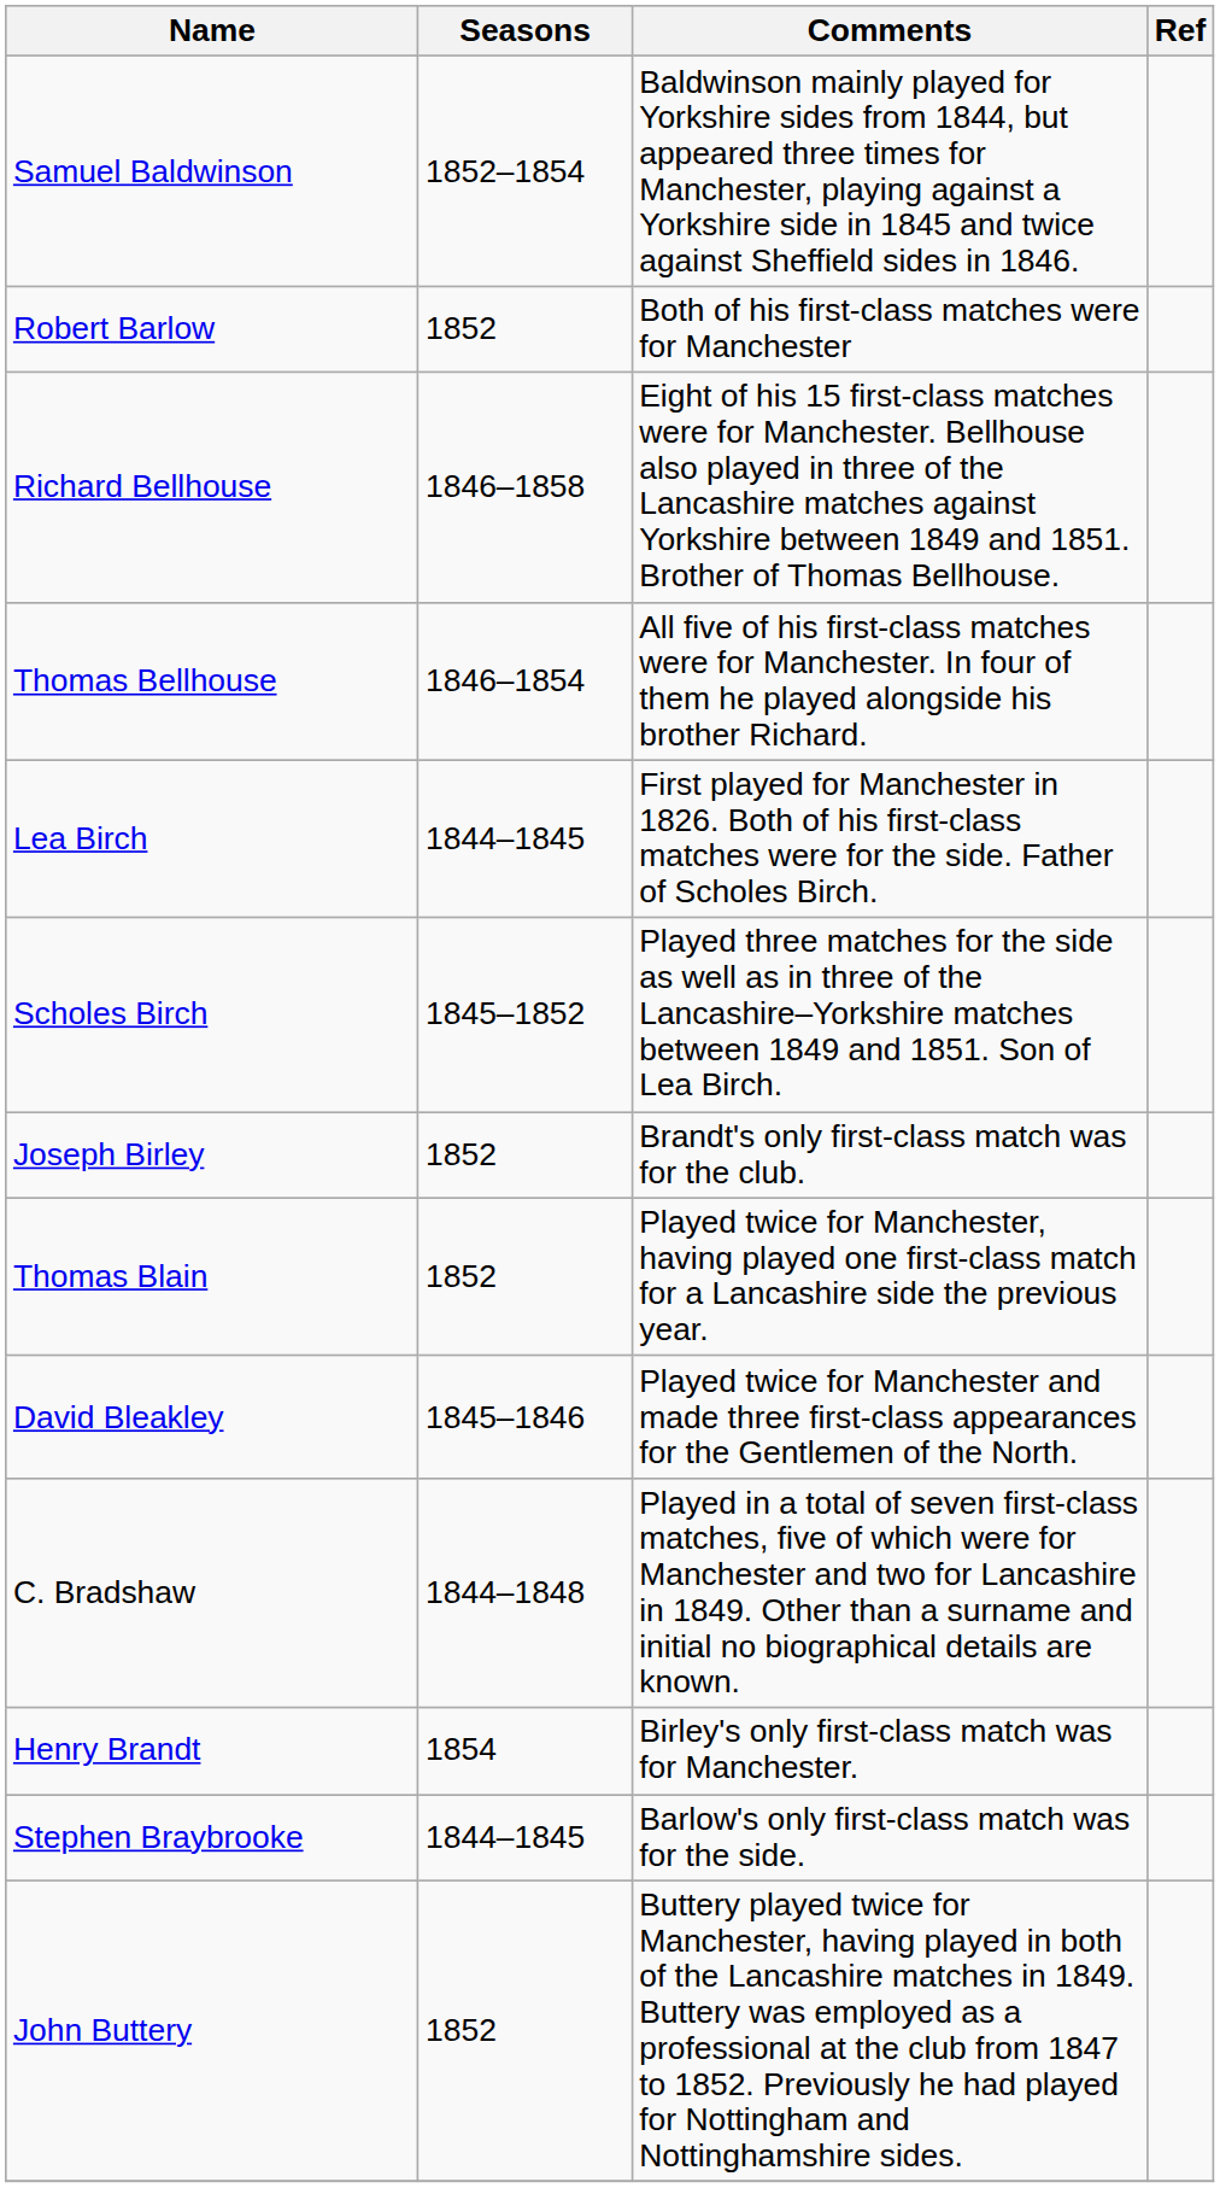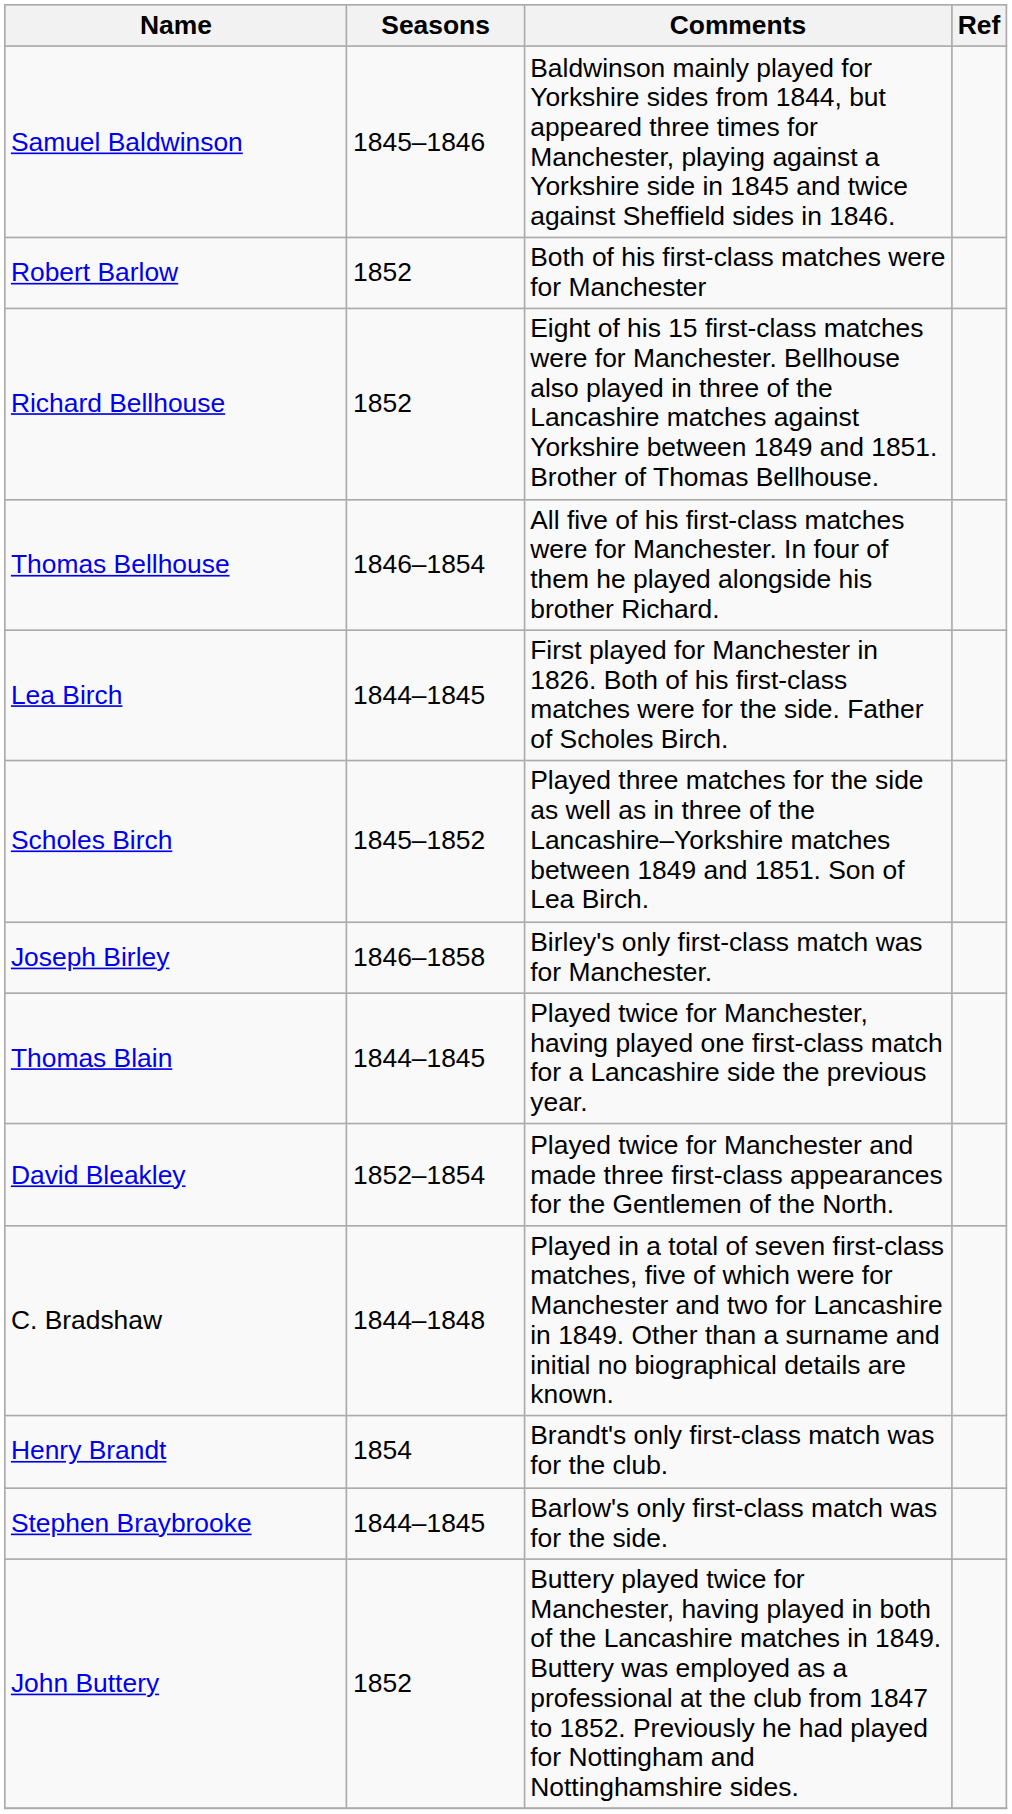Samuel Baldwinson | Seasons: 1852–1854 -> 1845–1846
Richard Bellhouse | Seasons: 1846–1858 -> 1852
Joseph Birley | Seasons: 1852 -> 1846–1858
Joseph Birley | Comments: Brandt's only first-class match was for the club. -> Birley's only first-class match was for Manchester.
Thomas Blain | Seasons: 1852 -> 1844–1845
David Bleakley | Seasons: 1845–1846 -> 1852–1854
Henry Brandt | Comments: Birley's only first-class match was for Manchester. -> Brandt's only first-class match was for the club.
